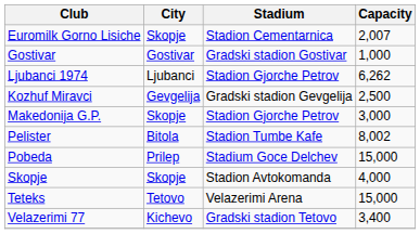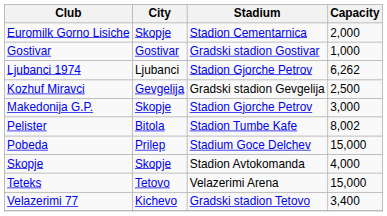Euromilk Gorno Lisiche | Capacity: 2,007 -> 2,000
